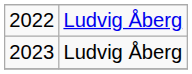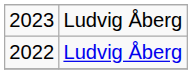rows swapped: 2022 <-> 2023
